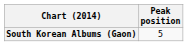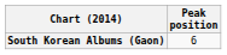South Korean Albums (Gaon) | Peak position: 5 -> 6
